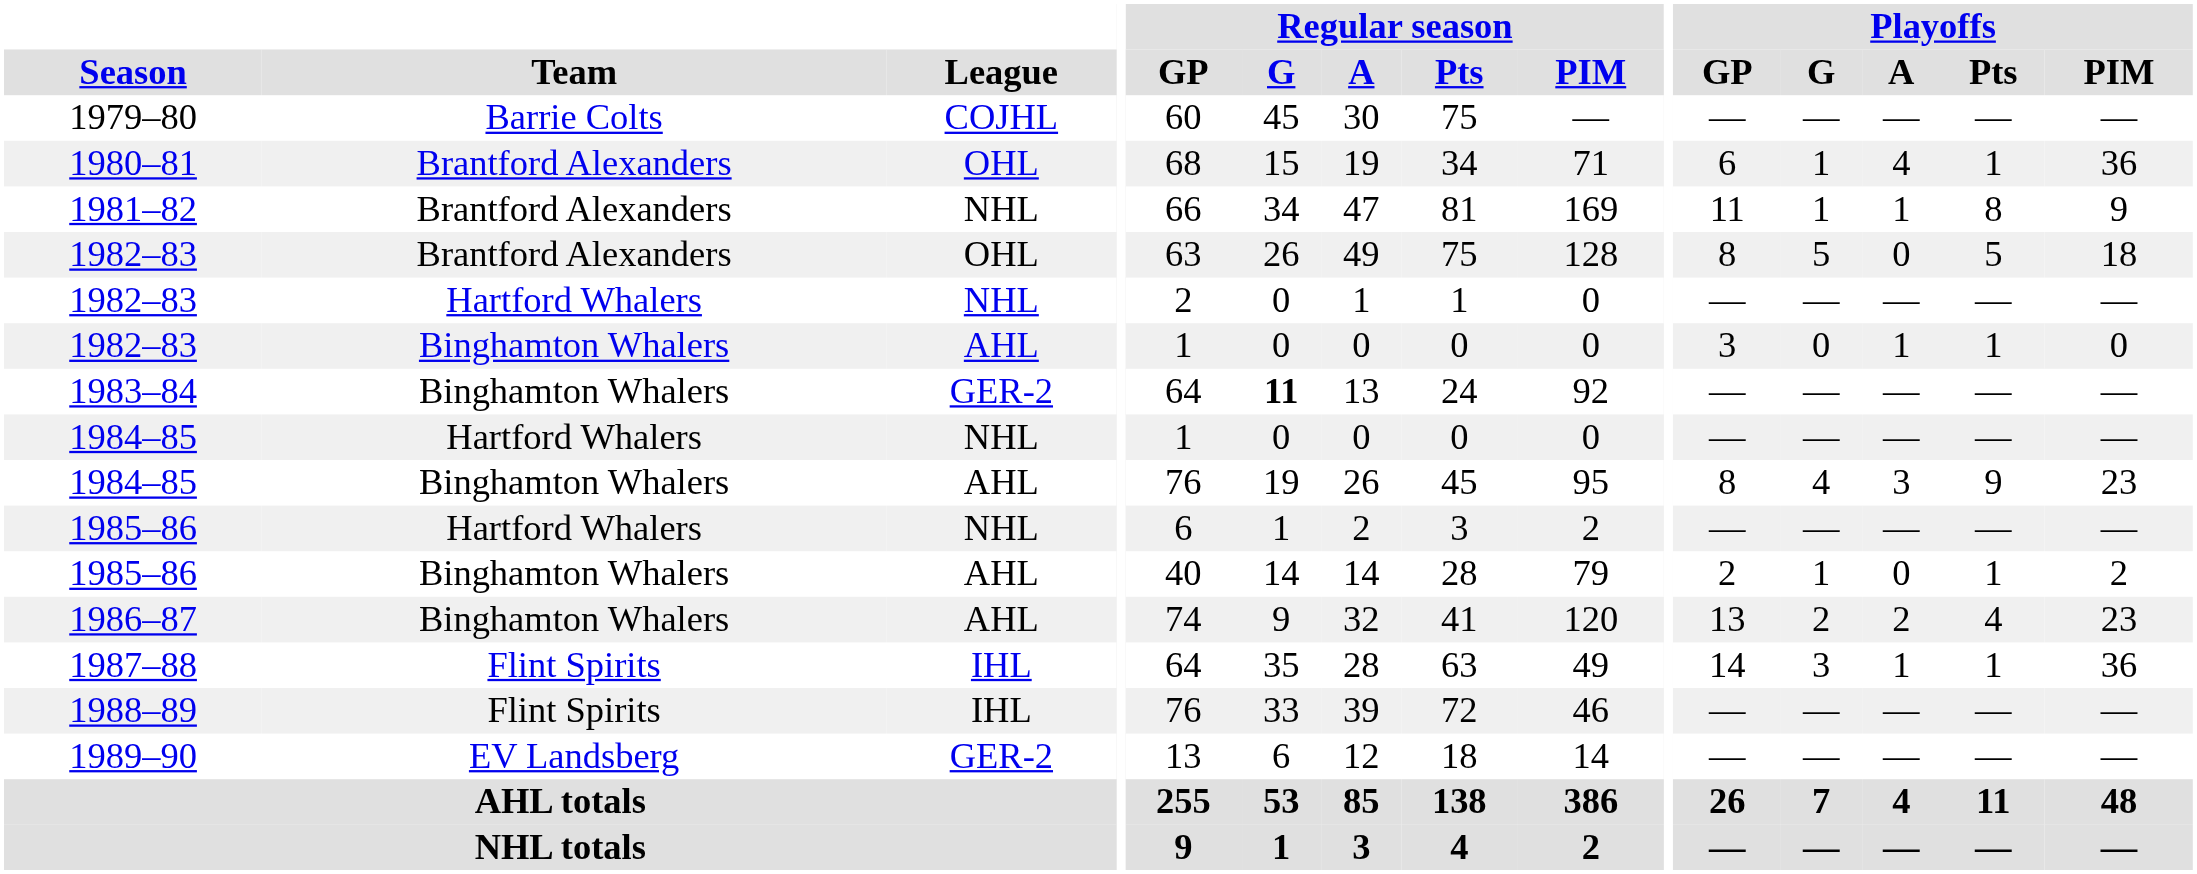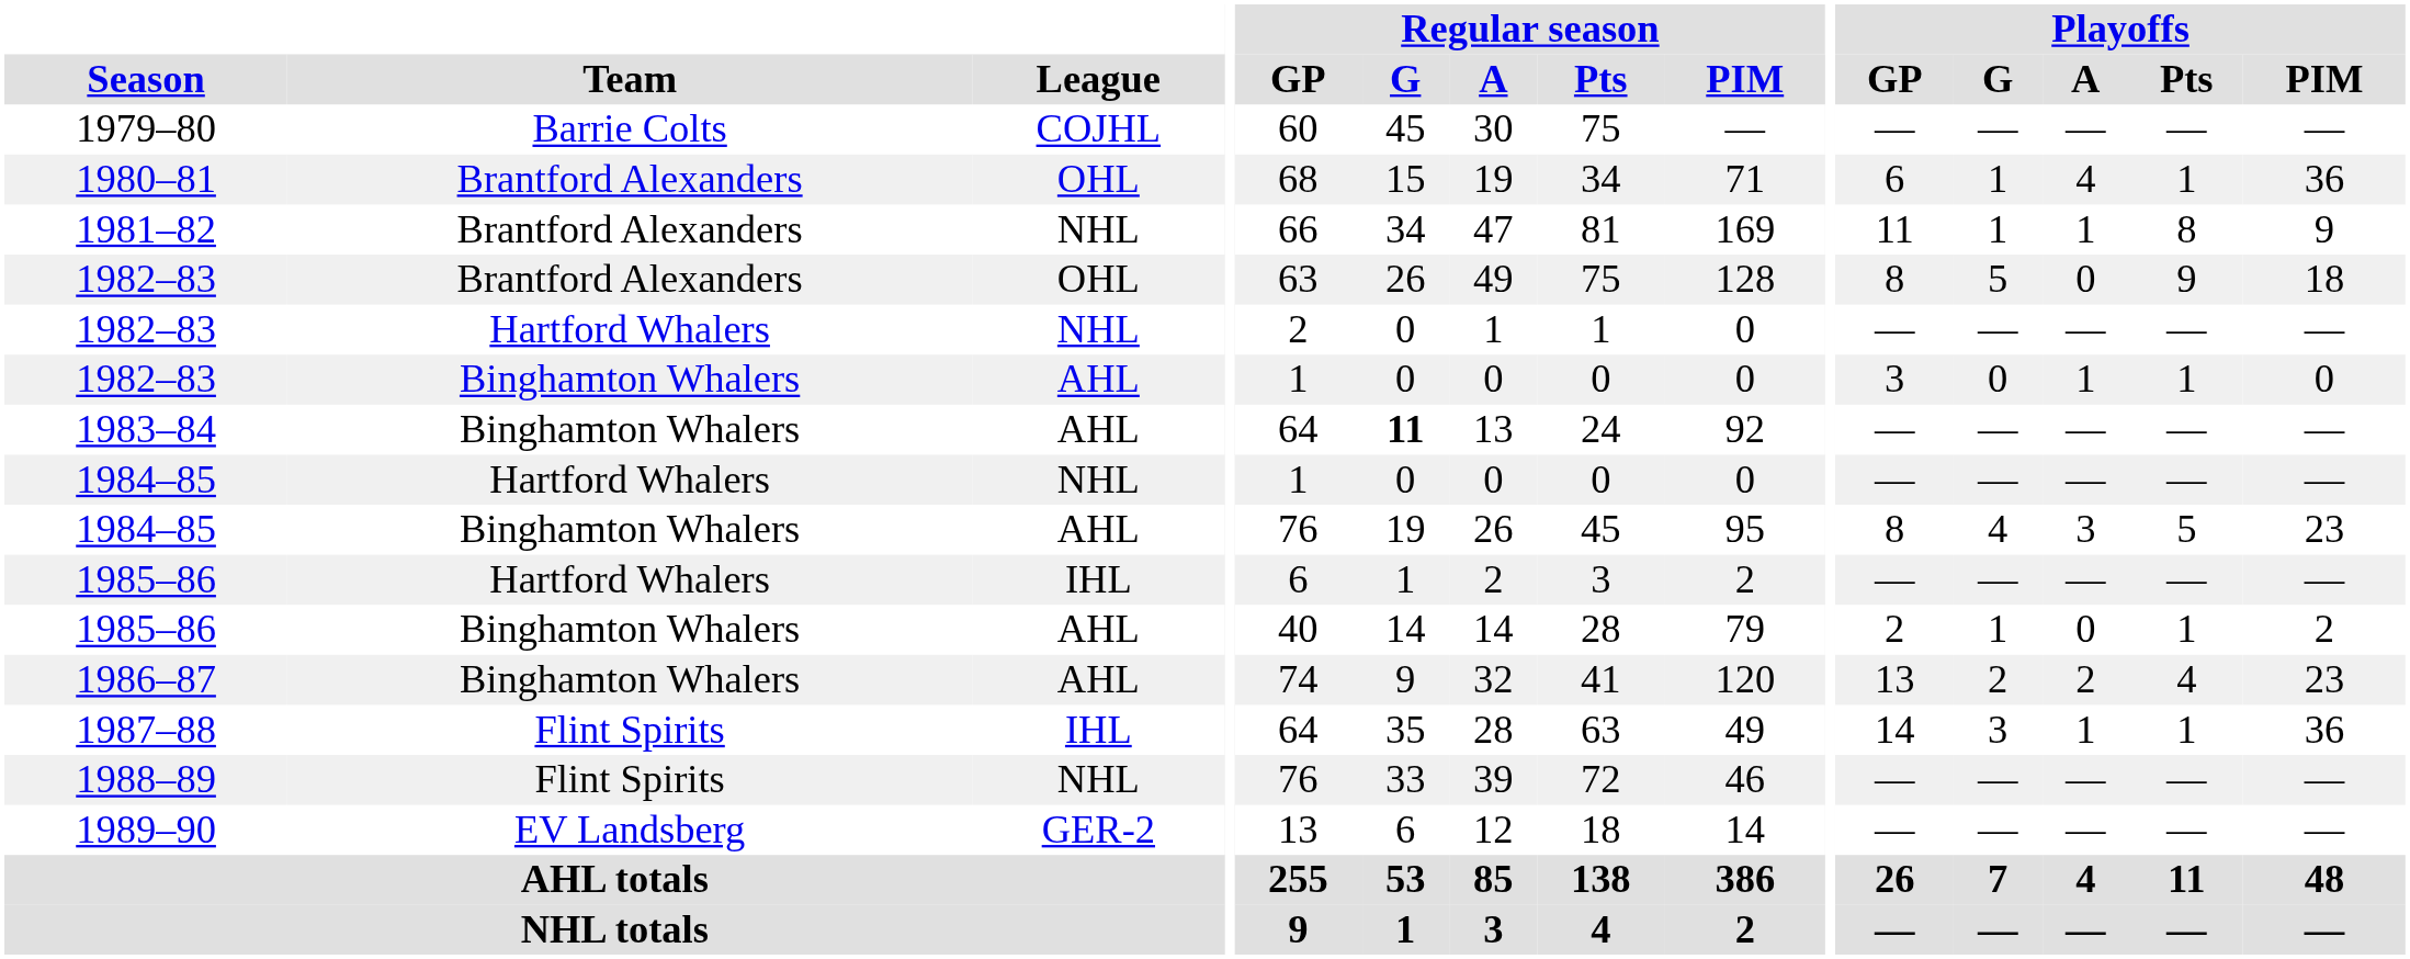1982–83 / Brantford Alexanders | Playoffs / Pts: 5 -> 9
1983–84 | League: GER-2 -> AHL
1984–85 / Binghamton Whalers | Playoffs / Pts: 9 -> 5
1985–86 / Hartford Whalers | League: NHL -> IHL
1988–89 | League: IHL -> NHL
